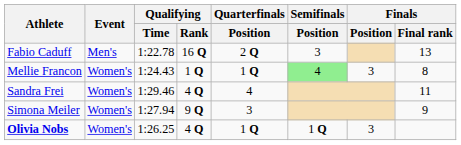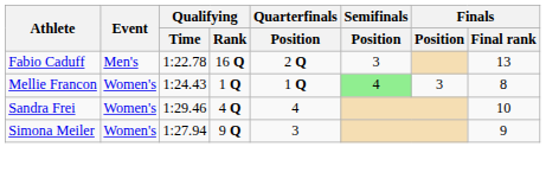Sandra Frei | Finals / Final rank: 11 -> 10
- row: Olivia Nobs | Women's | 1:26.25 | 4 Q | 1 Q | 1 Q | 3
